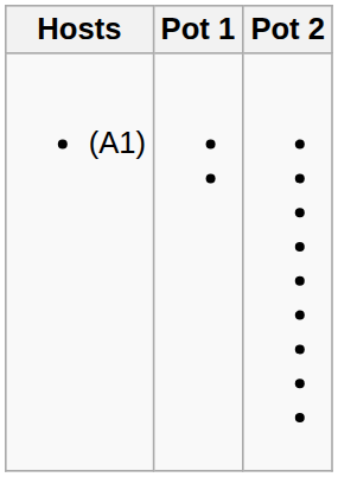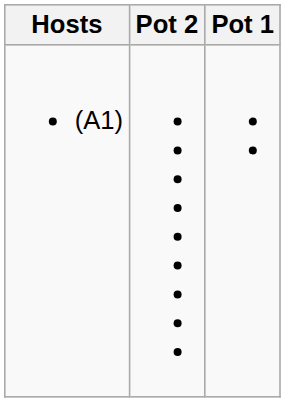columns swapped: Pot 1 <-> Pot 2
